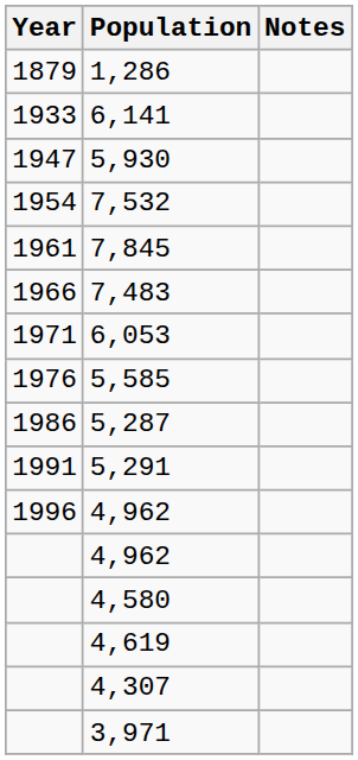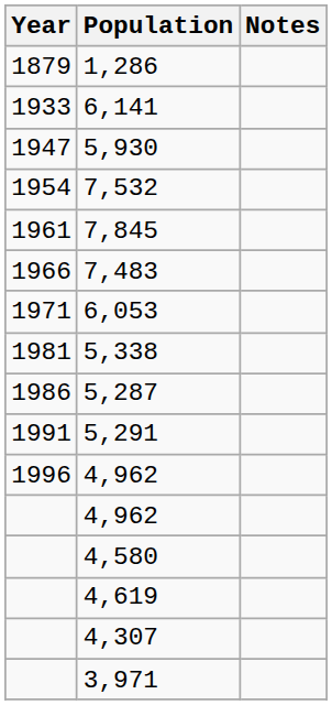- row: 1976 | 5,585
+ row: 1981 | 5,338
